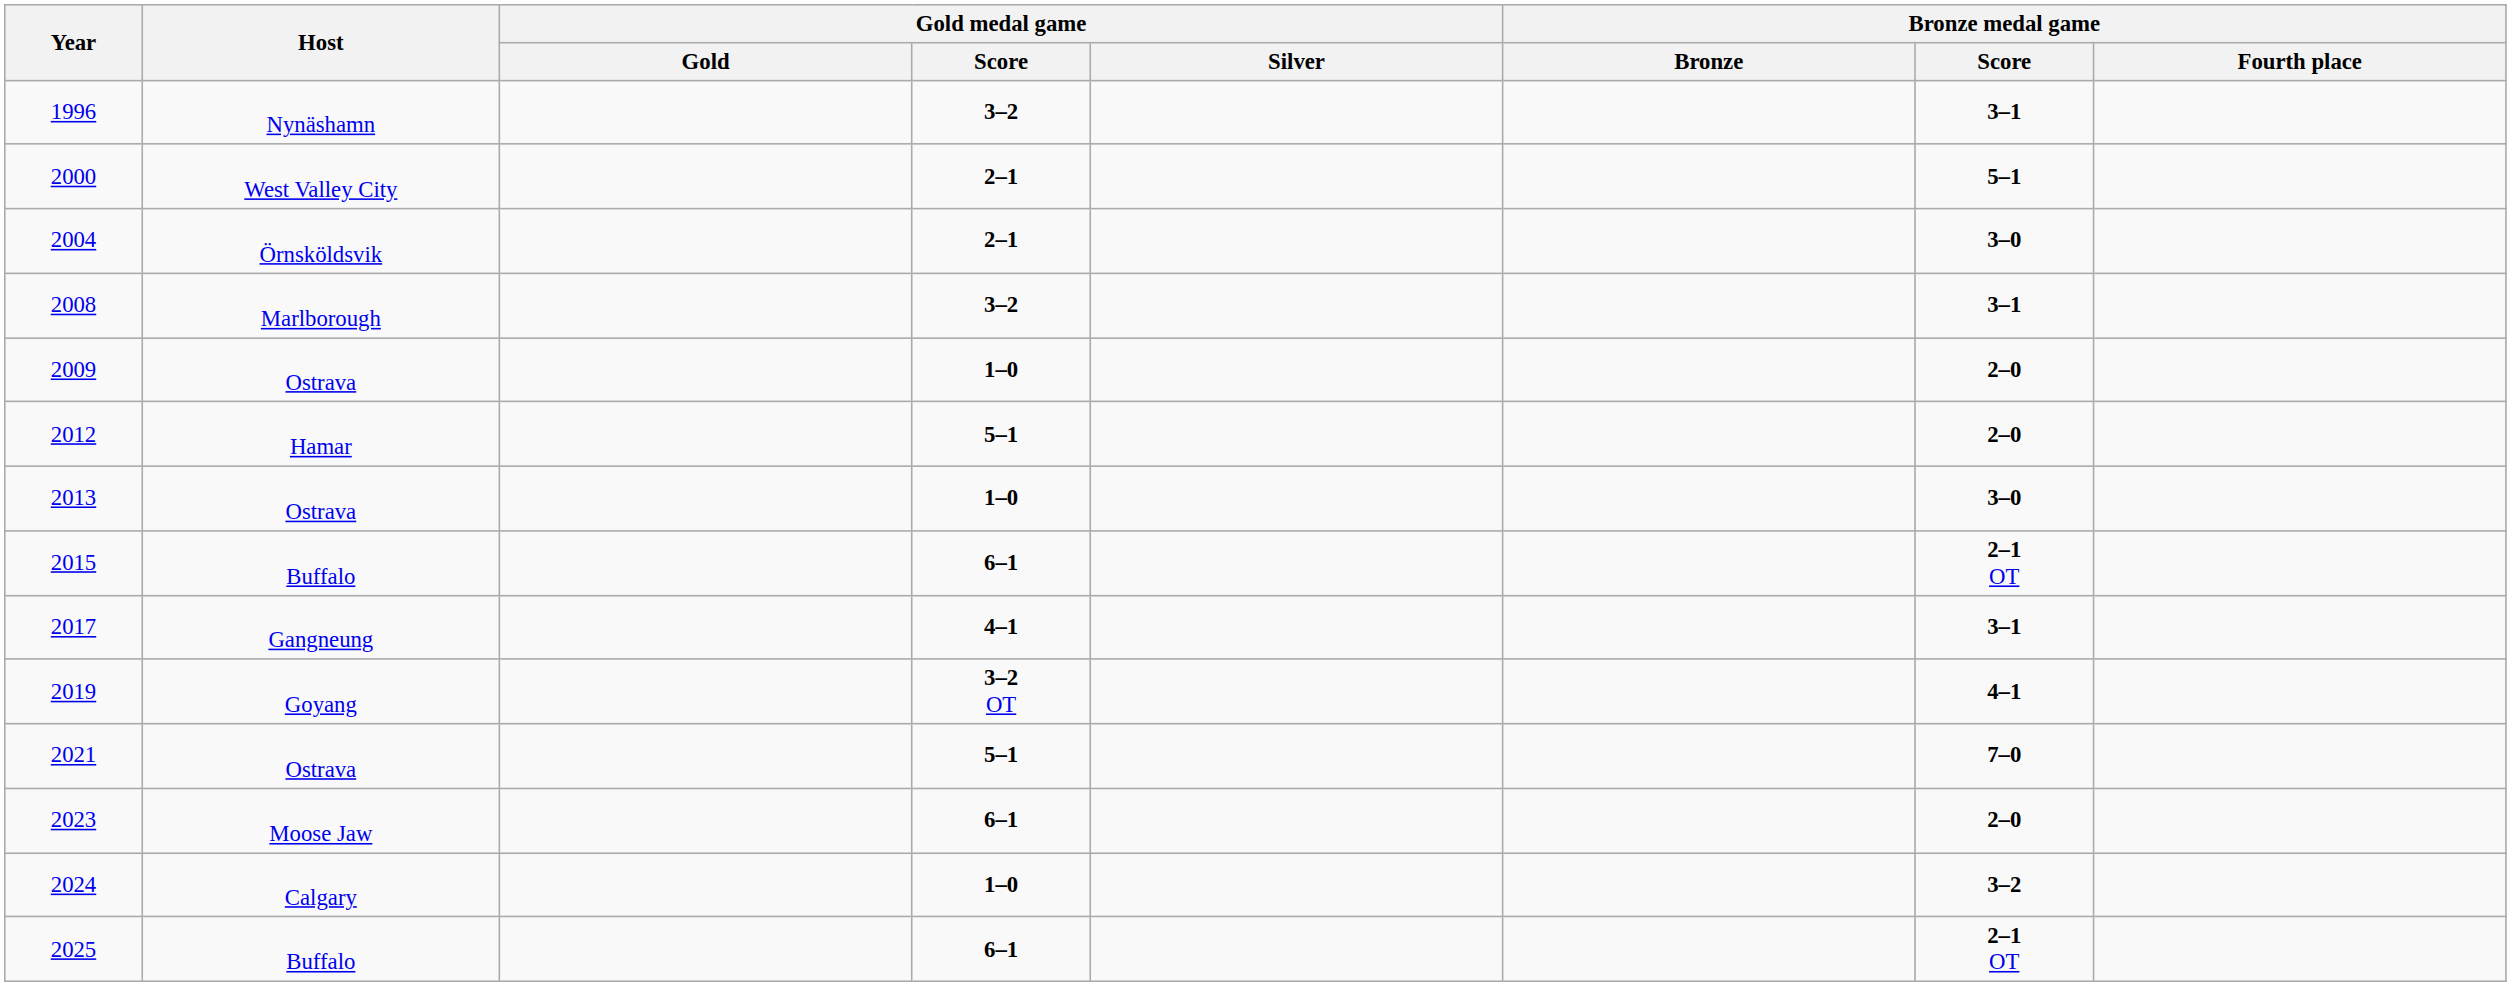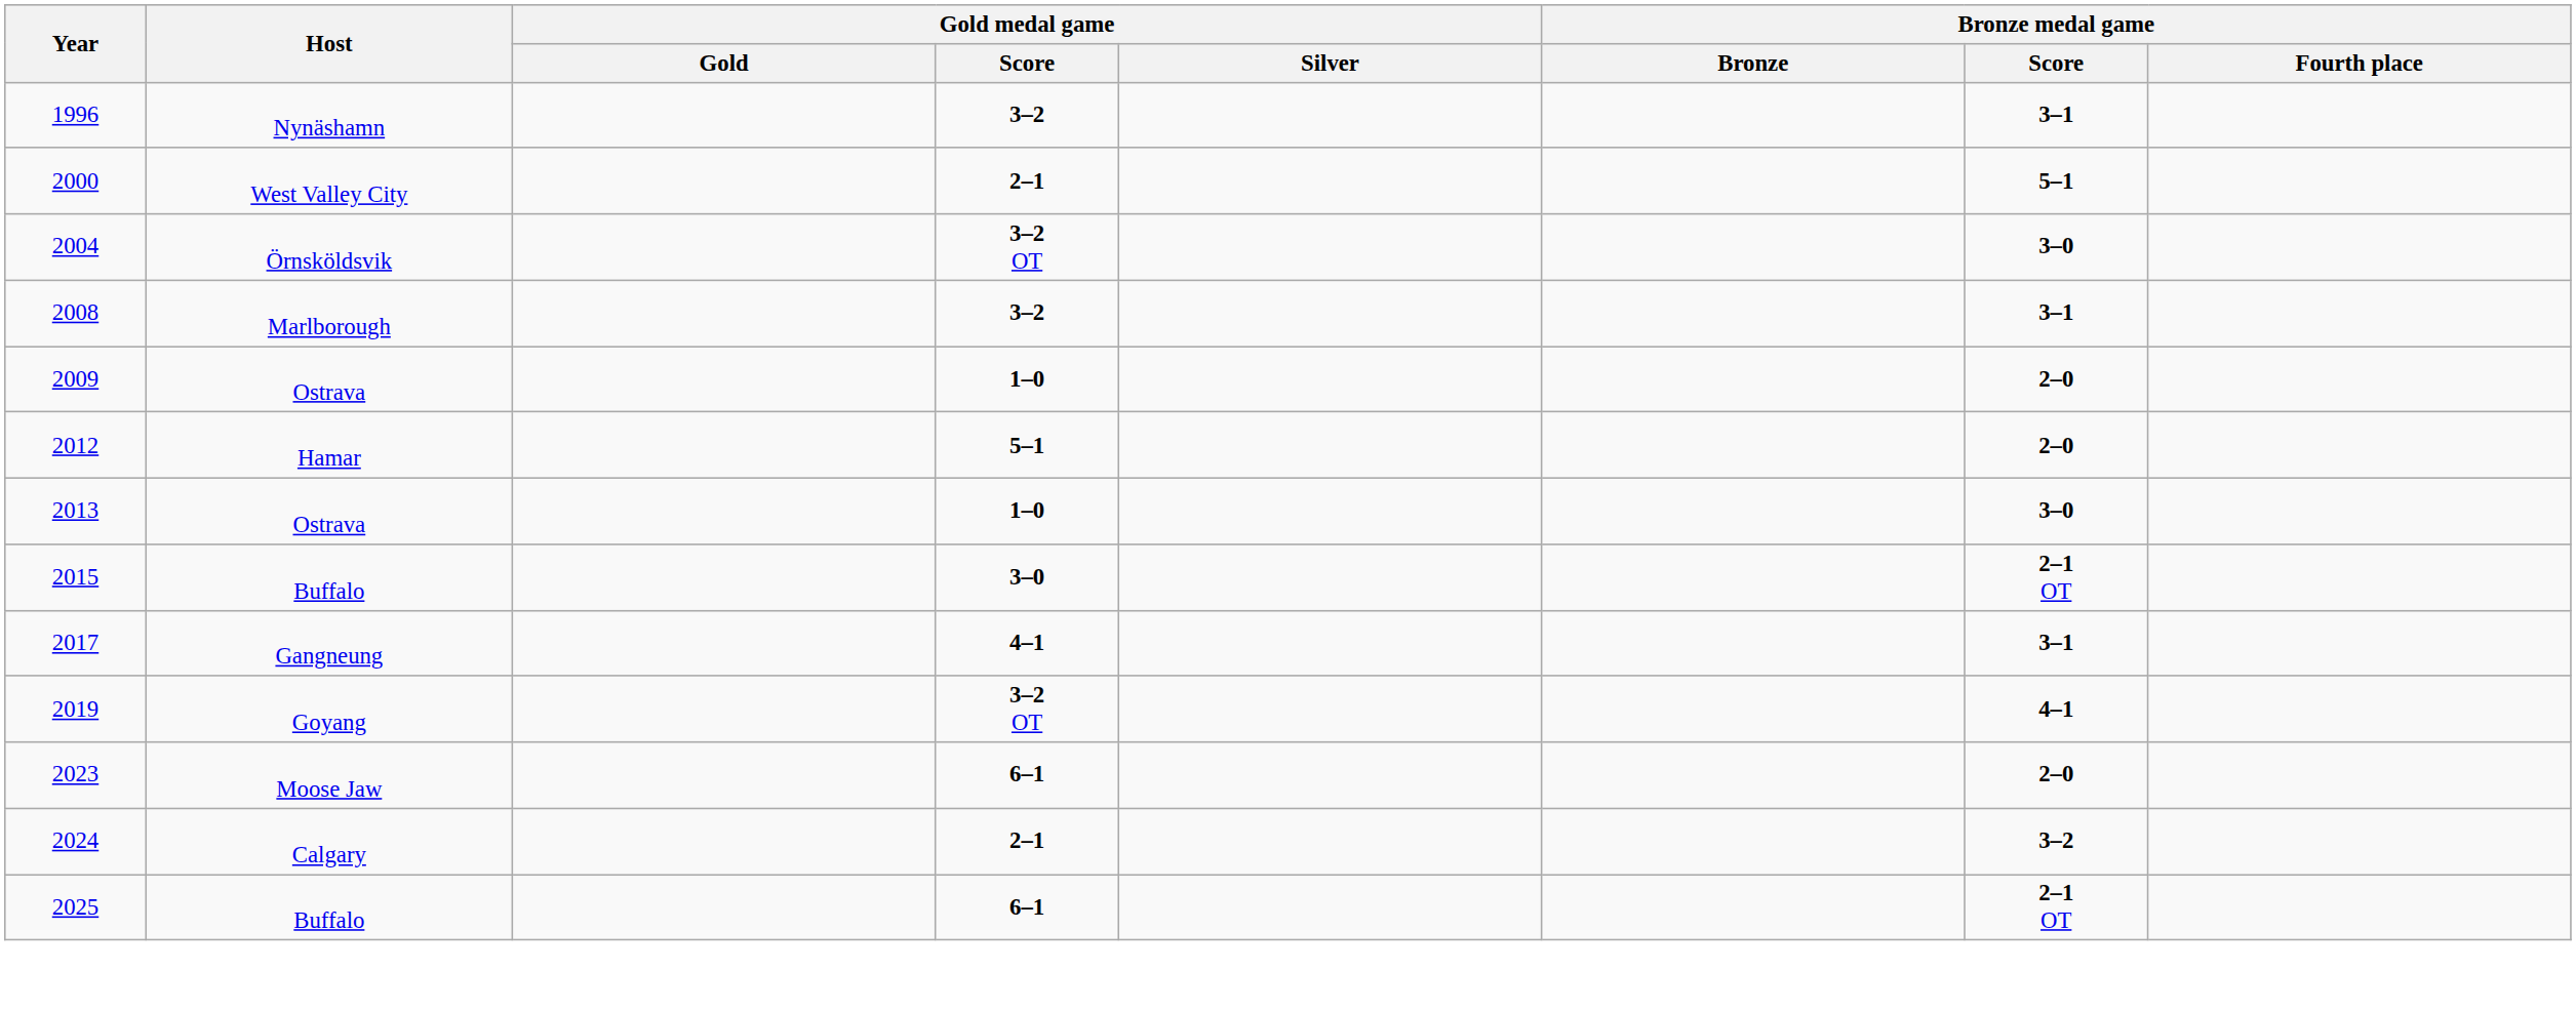2004 | Gold medal game / Score: 2–1 -> 3–2 OT
2015 | Gold medal game / Score: 6–1 -> 3–0
- row: 2021 | Ostrava | 5–1 | 7–0
2024 | Gold medal game / Score: 1–0 -> 2–1
